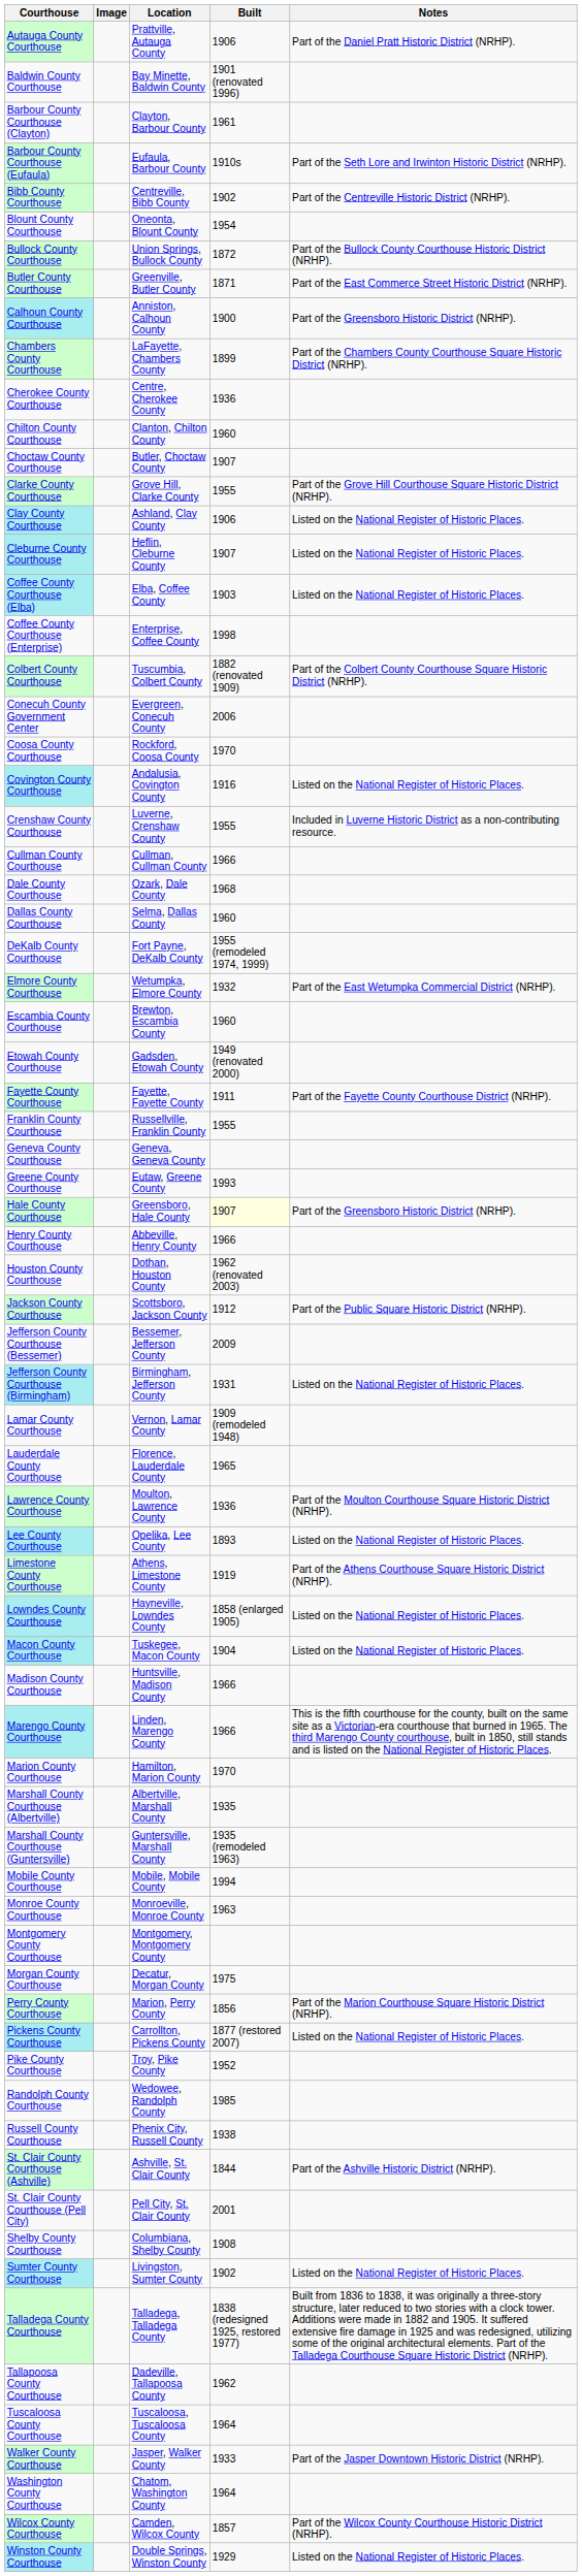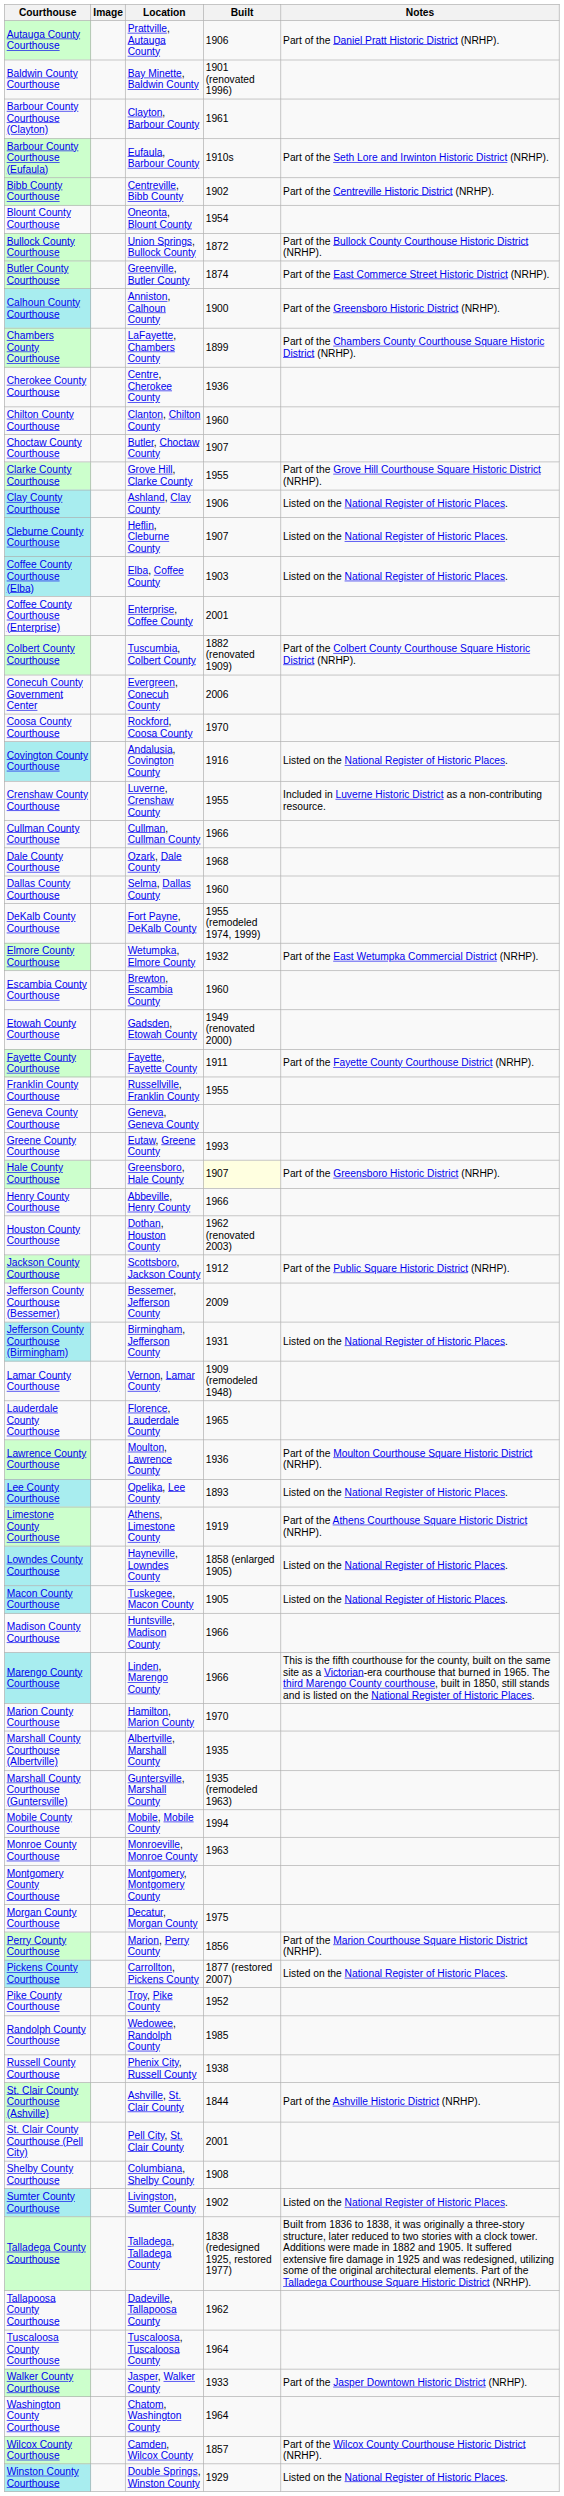Butler County Courthouse | Built: 1871 -> 1874
Coffee County Courthouse (Enterprise) | Built: 1998 -> 2001
Macon County Courthouse | Built: 1904 -> 1905
